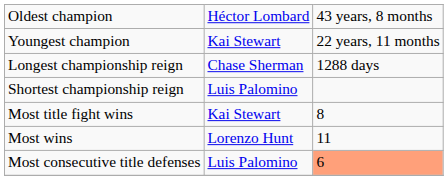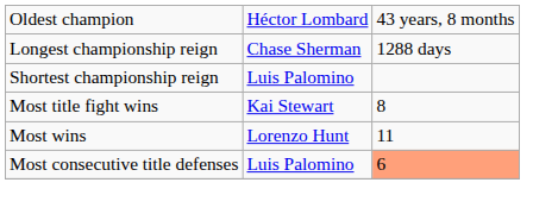- row: Youngest champion | Kai Stewart | 22 years, 11 months
